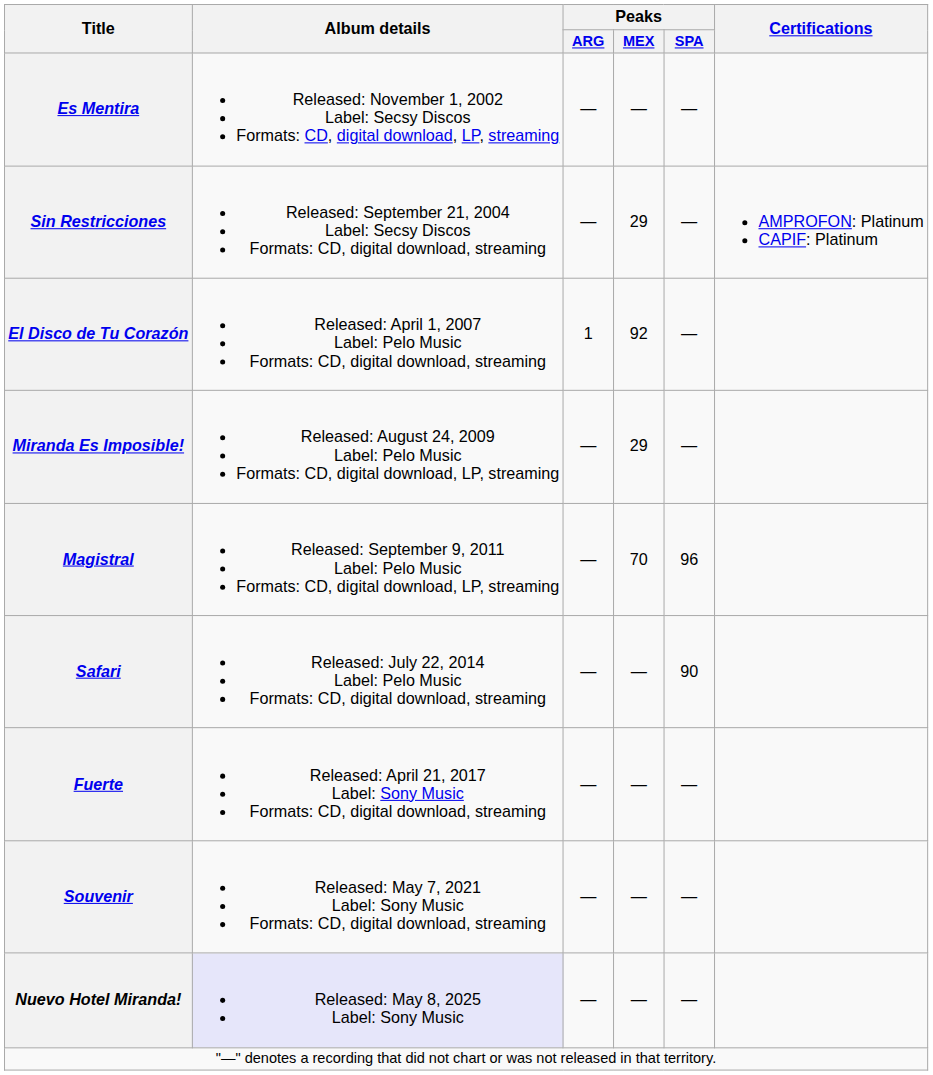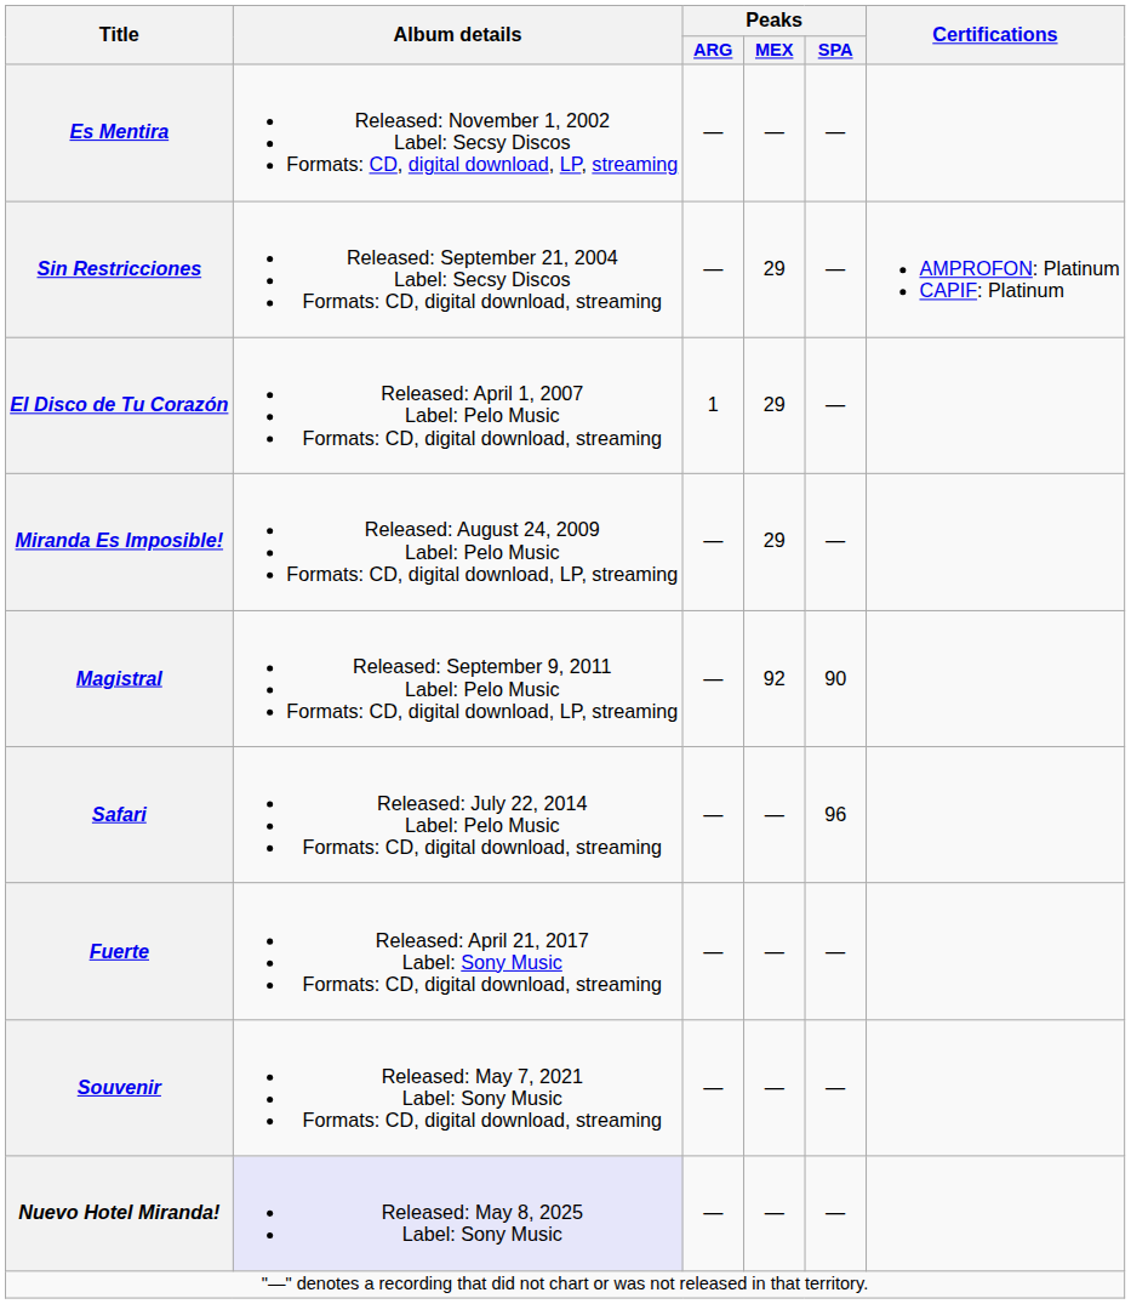El Disco de Tu Corazón | Peaks / MEX: 92 -> 29
Magistral | Peaks / MEX: 70 -> 92
Magistral | Peaks / SPA: 96 -> 90
Safari | Peaks / SPA: 90 -> 96
